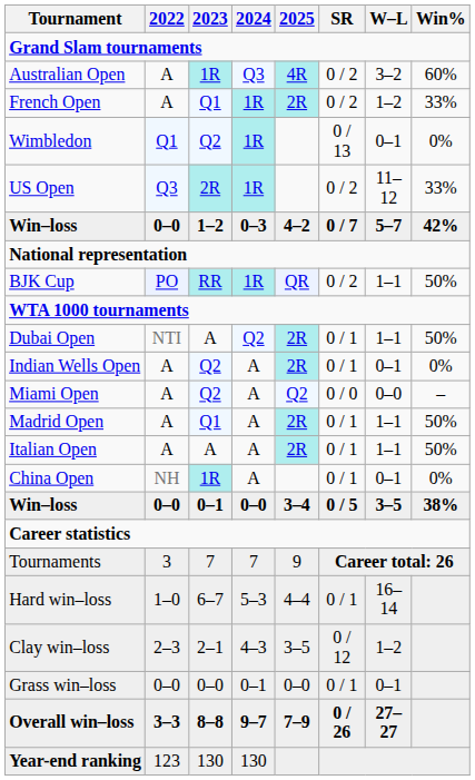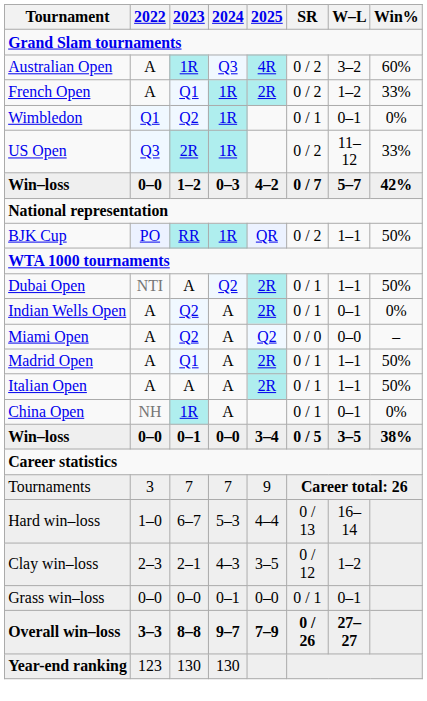Wimbledon | SR: 0 / 13 -> 0 / 1
Hard win–loss | SR: 0 / 1 -> 0 / 13
